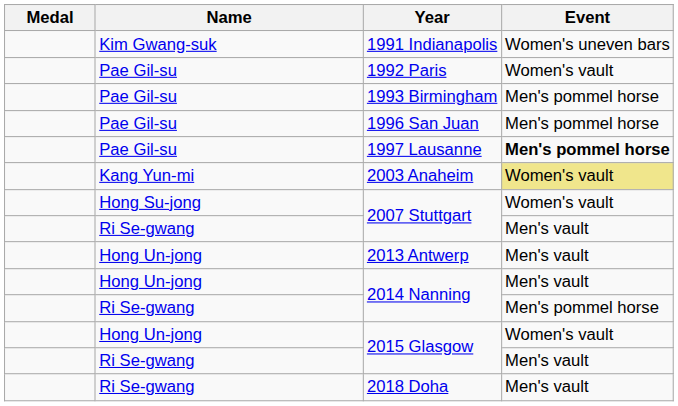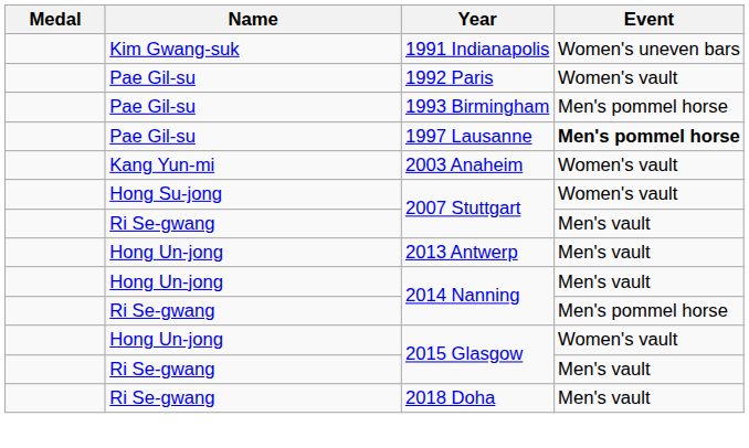- row: Pae Gil-su | 1996 San Juan | Men's pommel horse
2003 Anaheim | Event: khaki background -> no background
